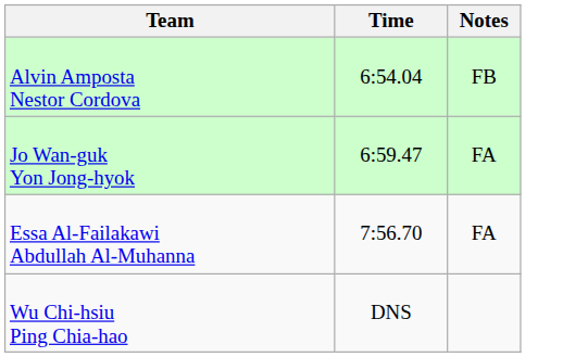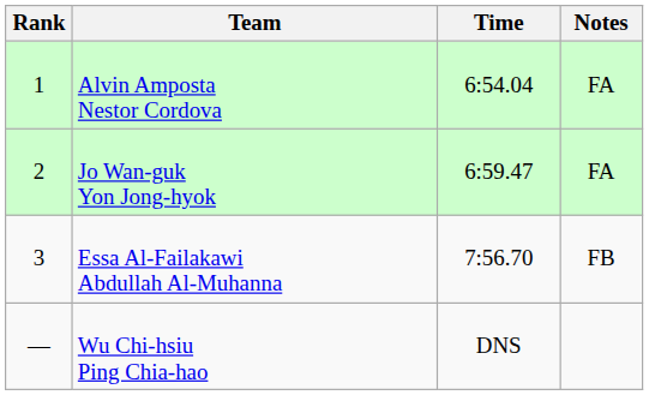+ column: Rank | 1 | 2 | 3 | —
Alvin Amposta Nestor Cordova | Notes: FB -> FA
Essa Al-Failakawi Abdullah Al-Muhanna | Notes: FA -> FB
